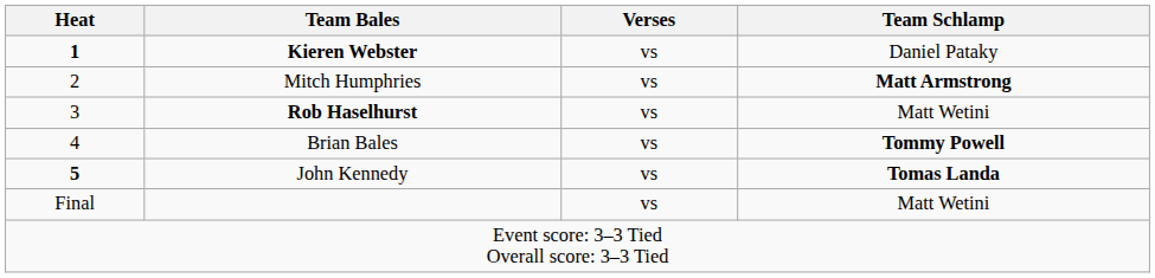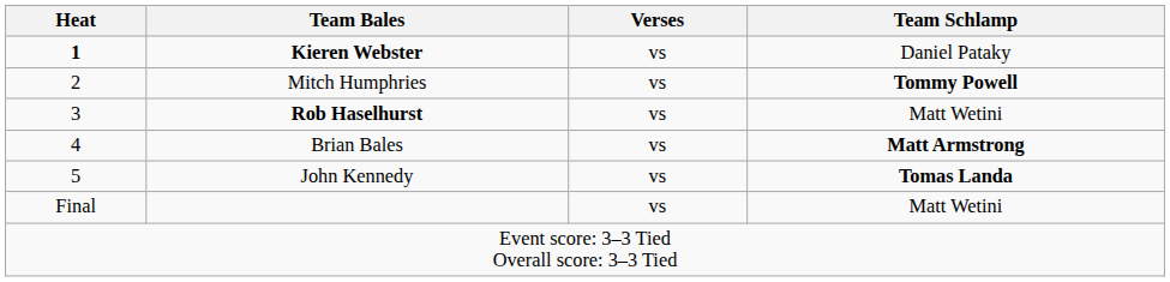Mitch Humphries | Team Schlamp: Matt Armstrong -> Tommy Powell
Brian Bales | Team Schlamp: Tommy Powell -> Matt Armstrong
John Kennedy | Heat: bold -> normal
